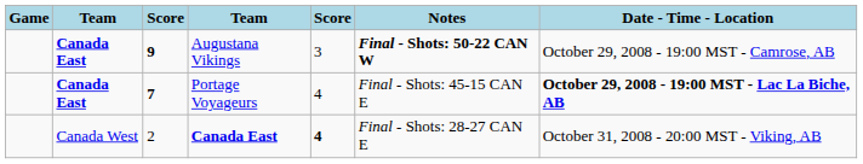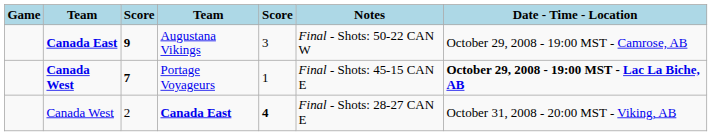Augustana Vikings | Notes: bold -> normal
Portage Voyageurs | column 2: Canada East -> Canada West
Portage Voyageurs | column 5: 4 -> 1
